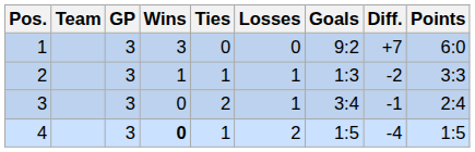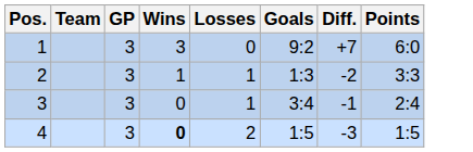- column: Ties | 0 | 1 | 2 | 1
4 | Diff.: -4 -> -3
